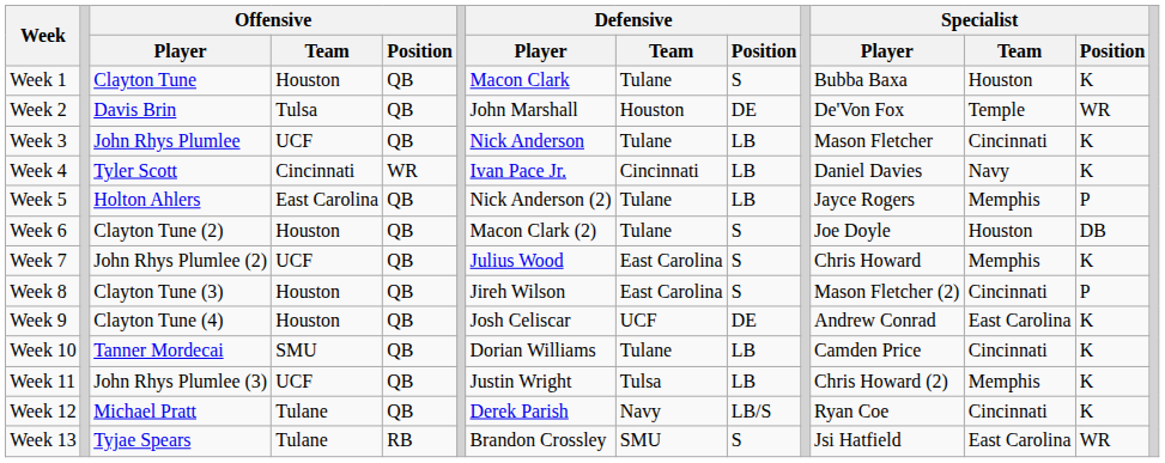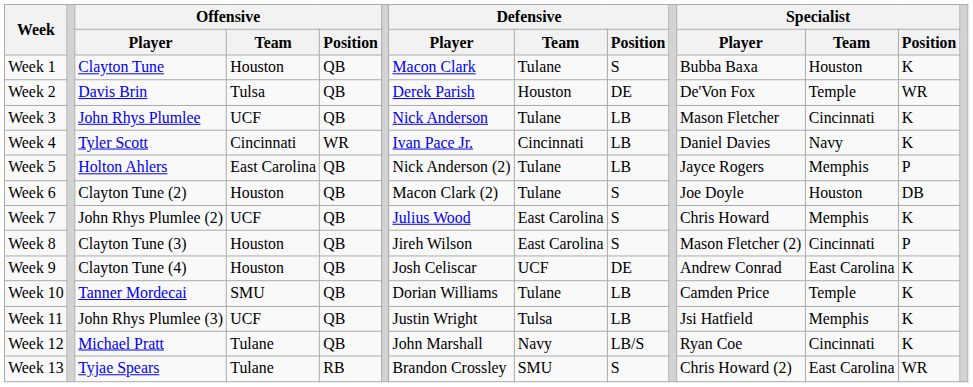Week 2 | Defensive / Player: John Marshall -> Derek Parish
Week 10 | Specialist / Team: Cincinnati -> Temple
Week 11 | Specialist / Player: Chris Howard (2) -> Jsi Hatfield
Week 12 | Defensive / Player: Derek Parish -> John Marshall
Week 13 | Specialist / Player: Jsi Hatfield -> Chris Howard (2)
